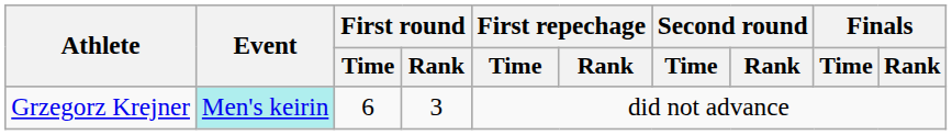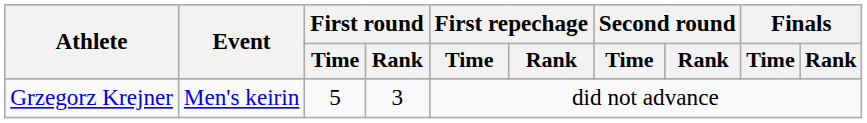Grzegorz Krejner | Event: paleturquoise background -> no background
Grzegorz Krejner | First round / Time: 6 -> 5
